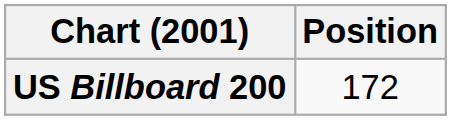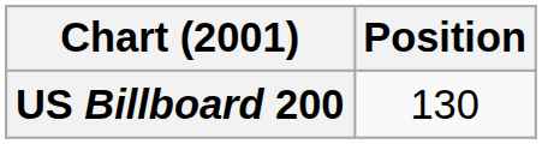US Billboard 200 | Position: 172 -> 130
